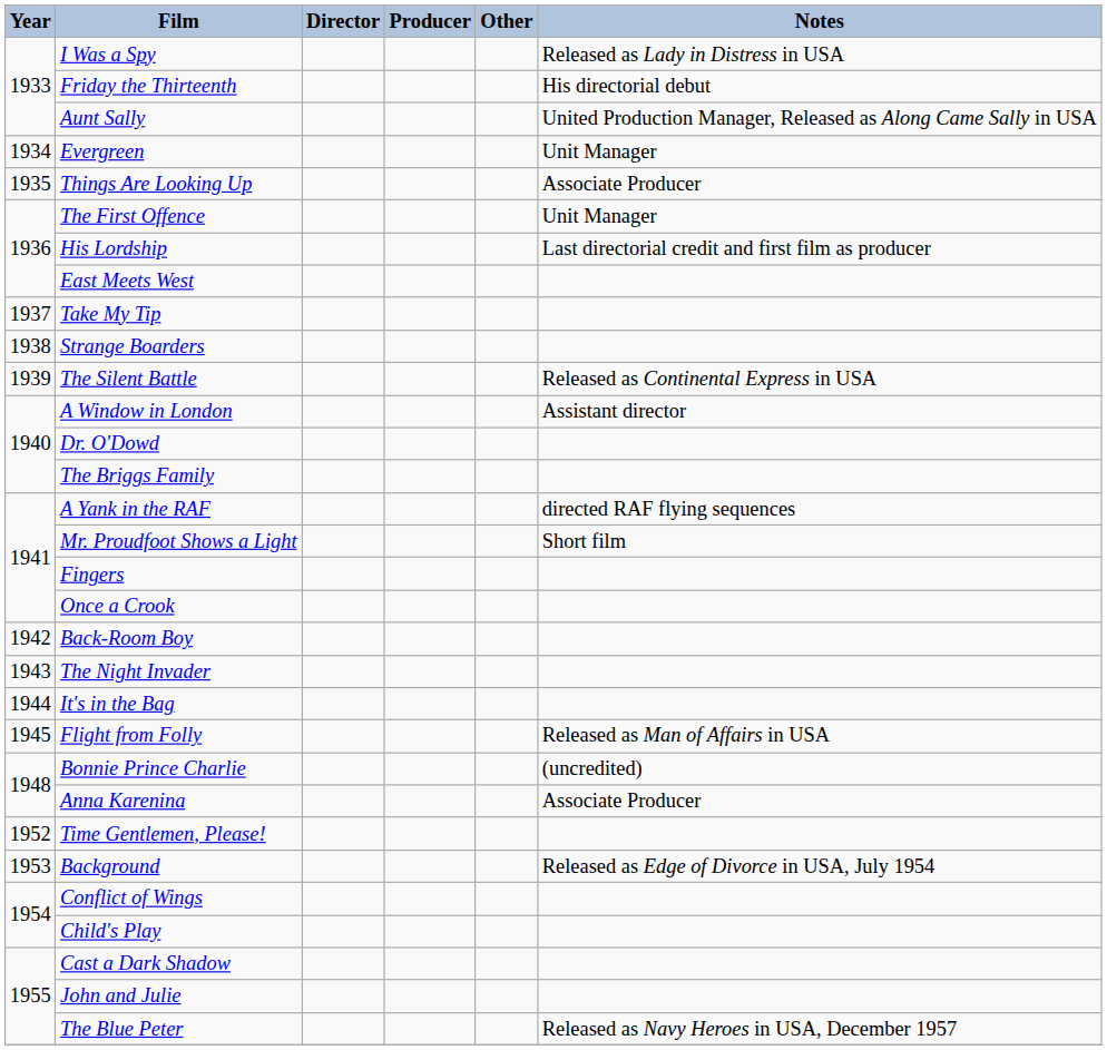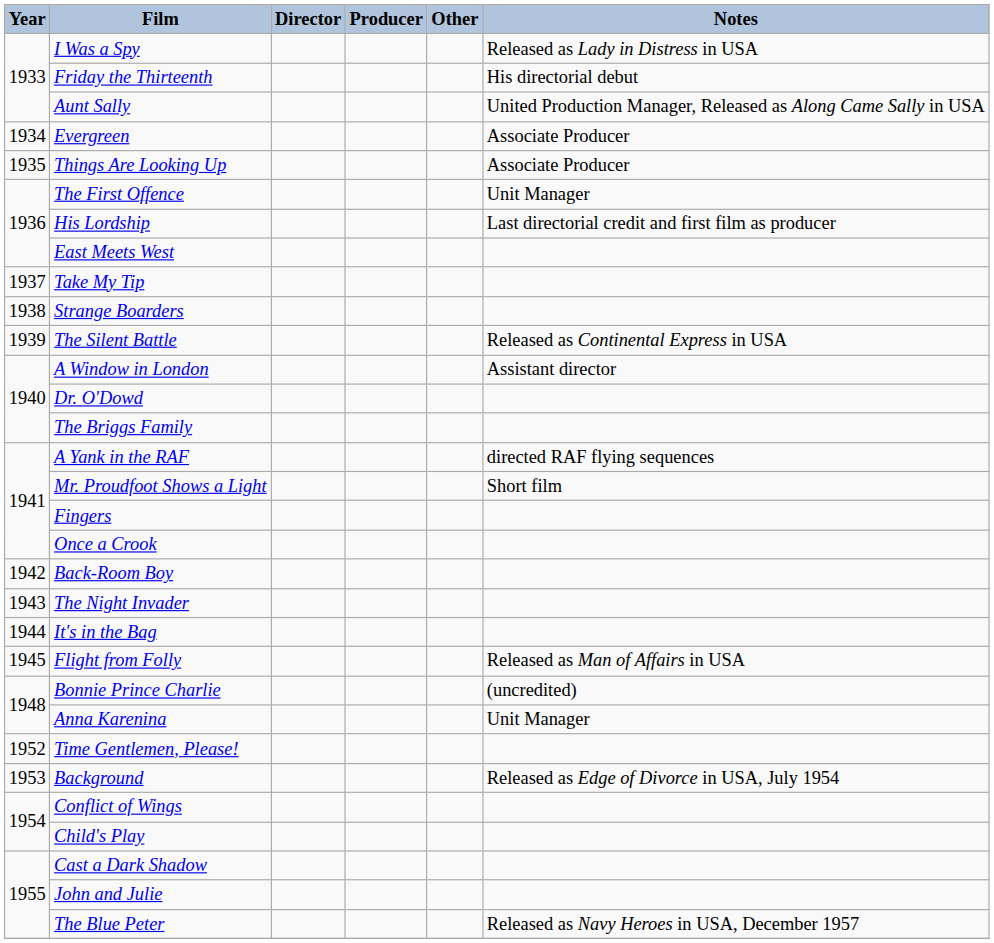Evergreen | Notes: Unit Manager -> Associate Producer
Anna Karenina | Notes: Associate Producer -> Unit Manager
